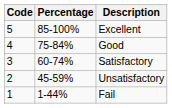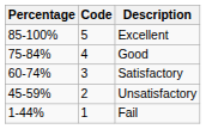columns swapped: Code <-> Percentage
